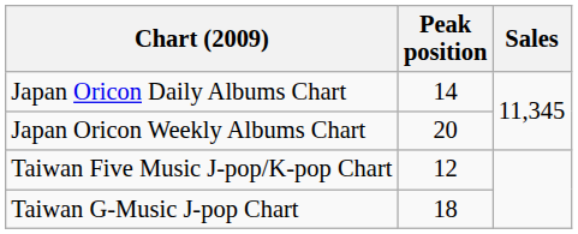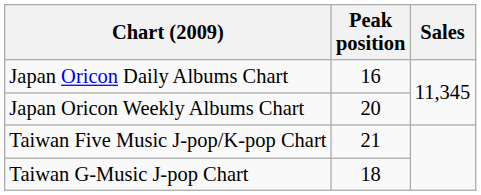Japan Oricon Daily Albums Chart | Peak position: 14 -> 16
Taiwan Five Music J-pop/K-pop Chart | Peak position: 12 -> 21
